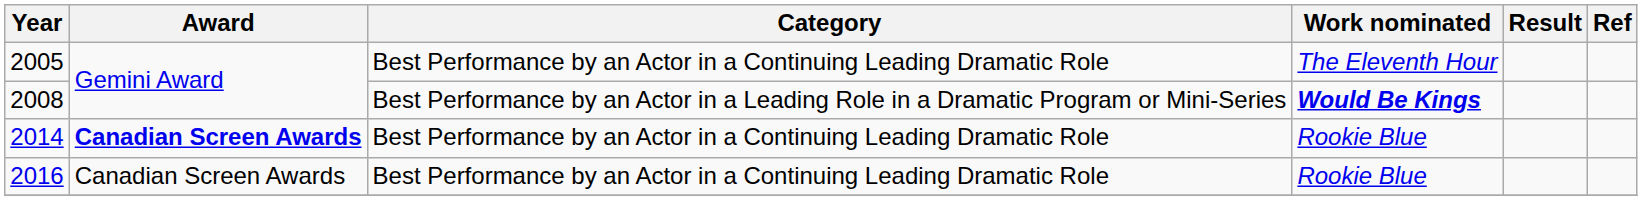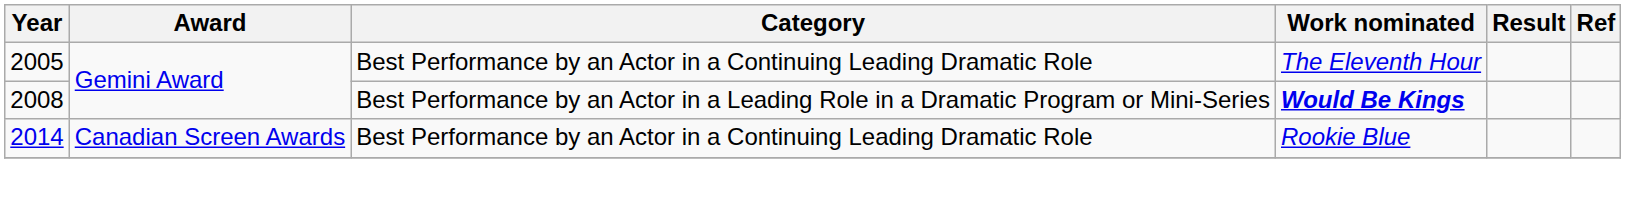2014 | Award: bold -> normal
- row: 2016 | Canadian Screen Awards | Best Performance by an Actor in a Continuing Leading Dramatic Role | Rookie Blue
